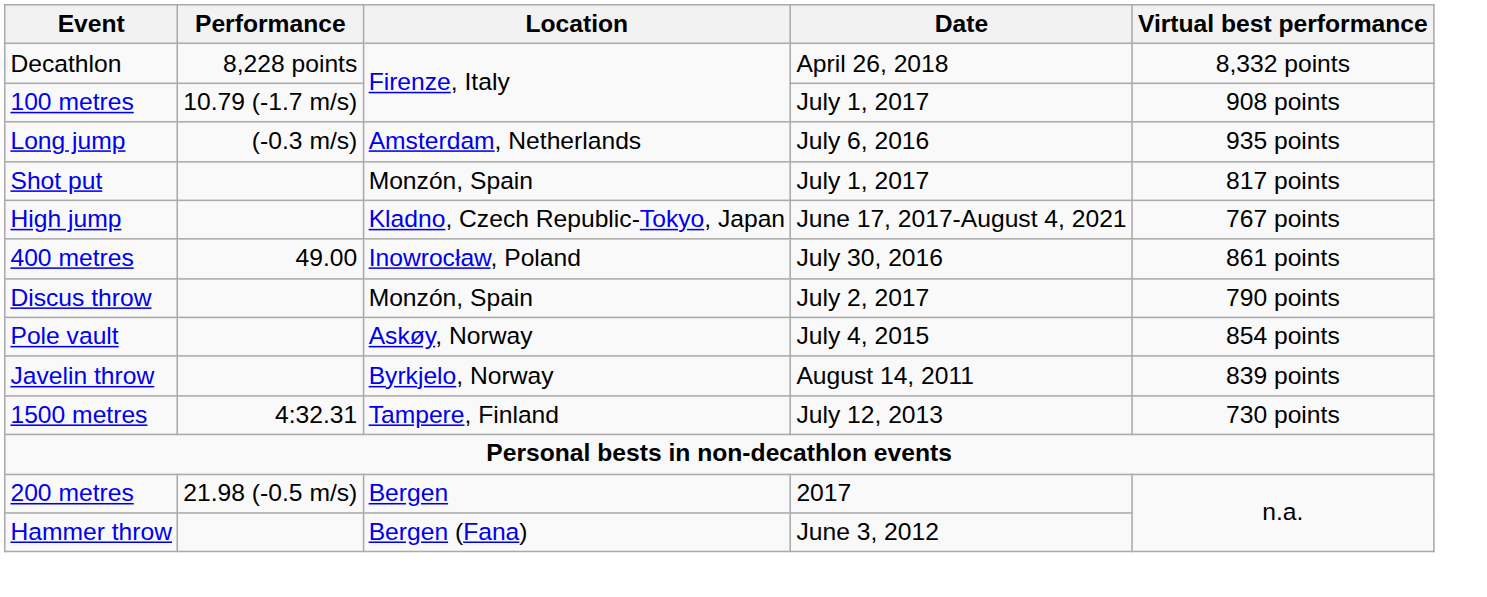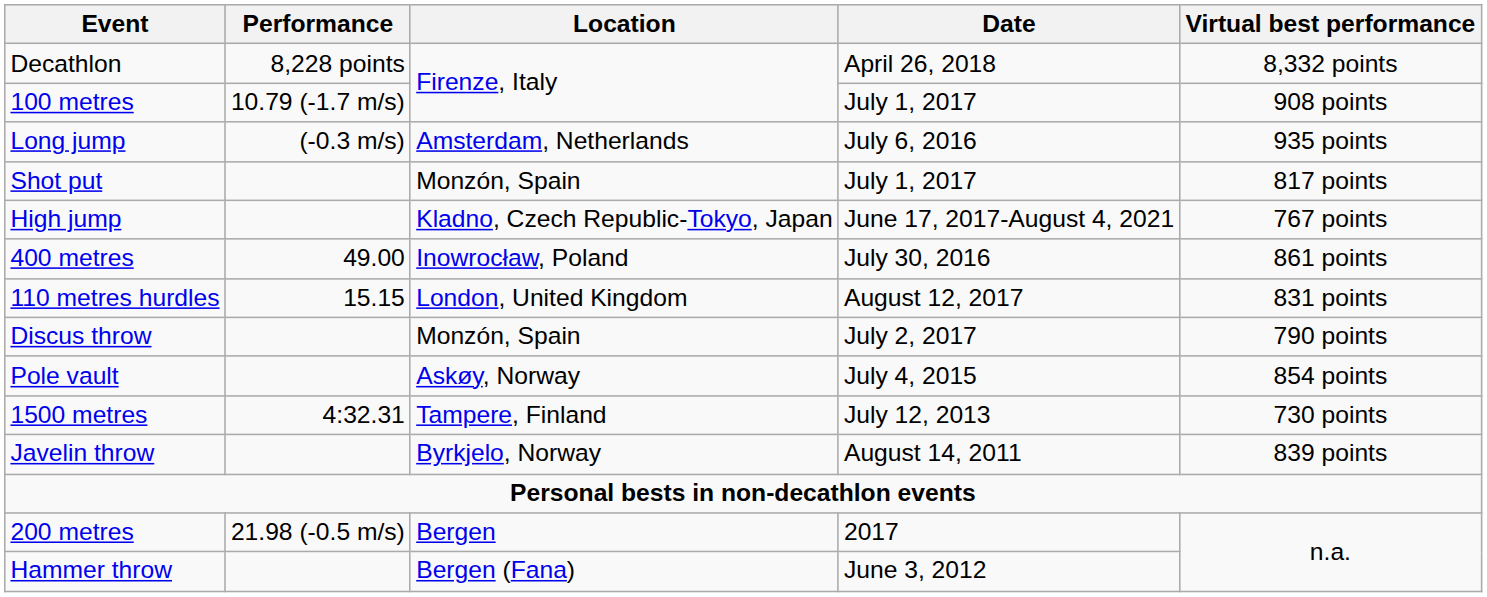+ row: 110 metres hurdles | 15.15 | London, United Kingdom | August 12, 2017 | 831 points
rows swapped: Javelin throw <-> 1500 metres
